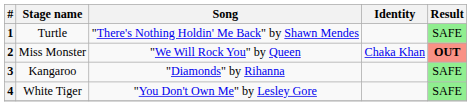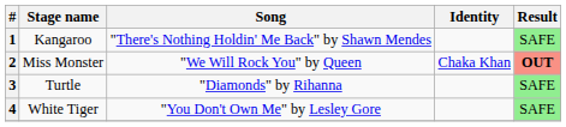1 | Stage name: Turtle -> Kangaroo
3 | Stage name: Kangaroo -> Turtle
